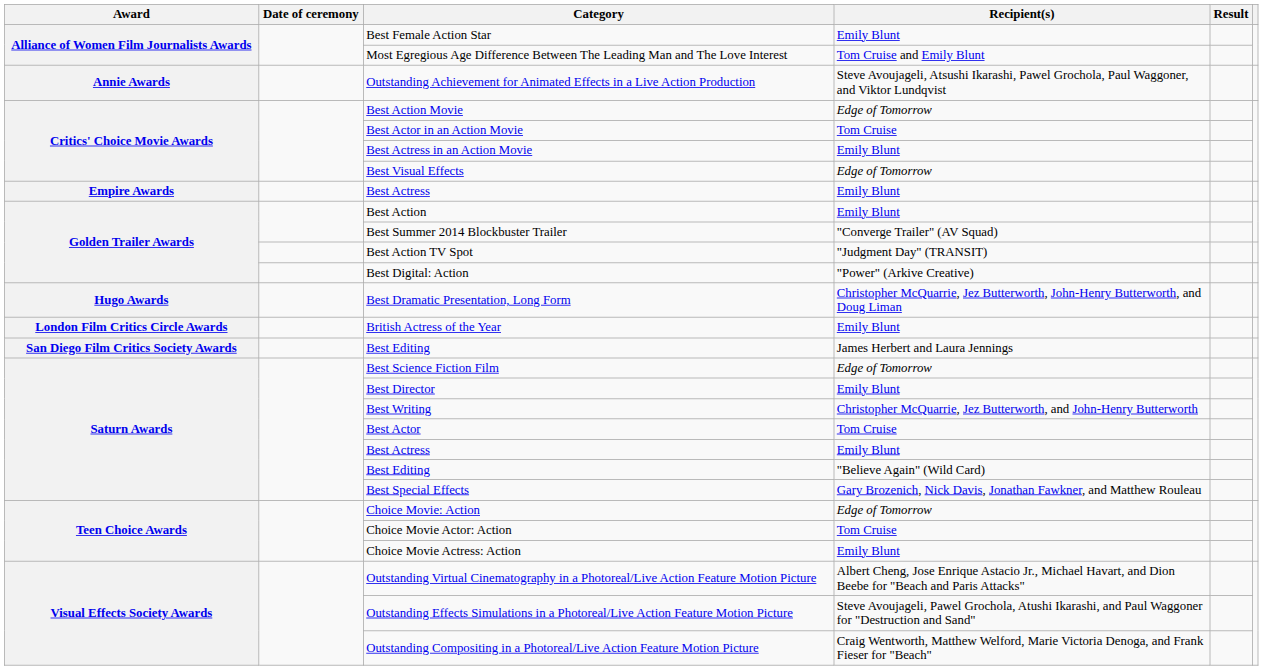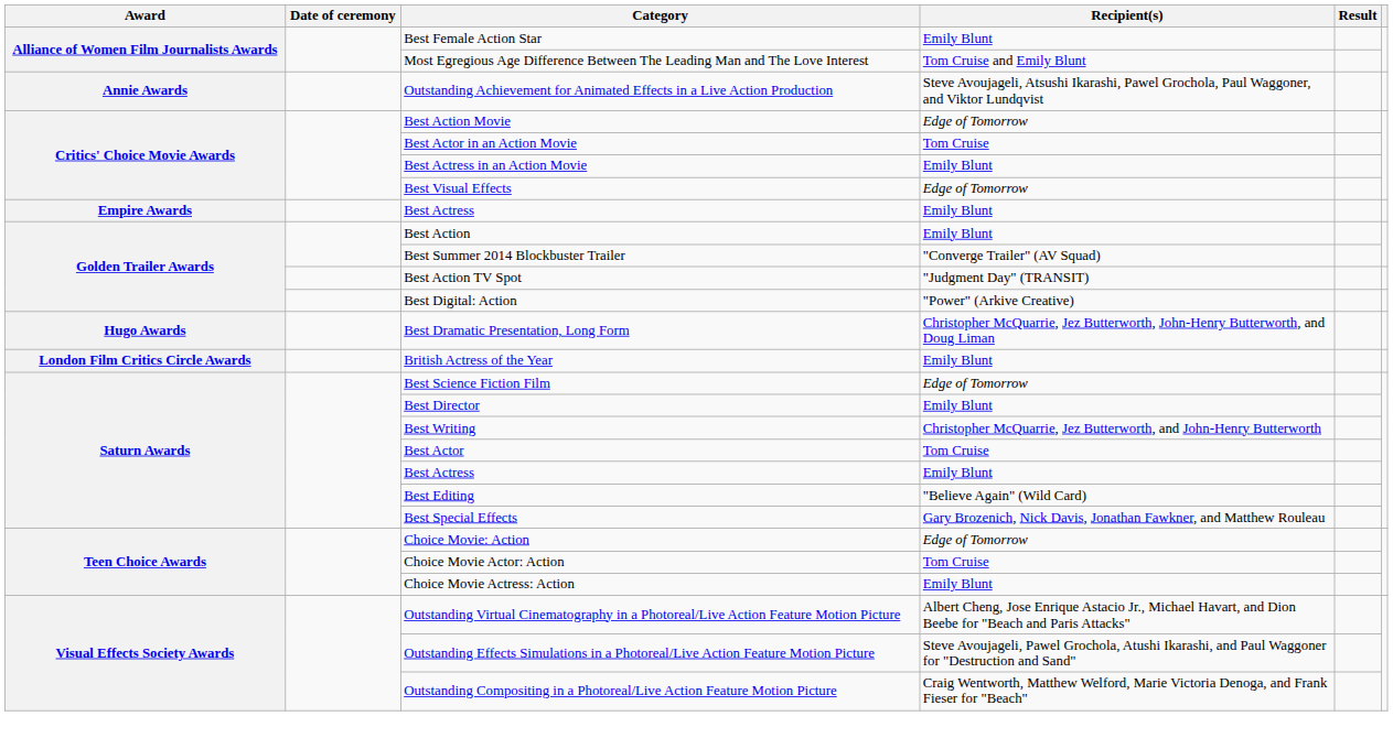- row: San Diego Film Critics Society Awards | Best Editing | James Herbert and Laura Jennings
